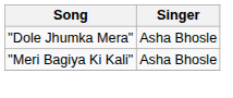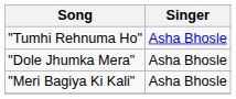+ row: "Tumhi Rehnuma Ho" | Asha Bhosle
